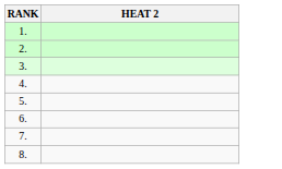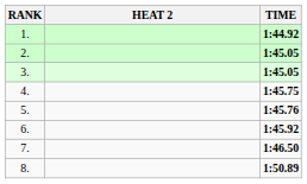+ column: TIME | 1:44.92 | 1:45.05 | 1:45.05 | 1:45.75 | 1:45.76 | 1:45.92 | 1:46.50 | 1:50.89
